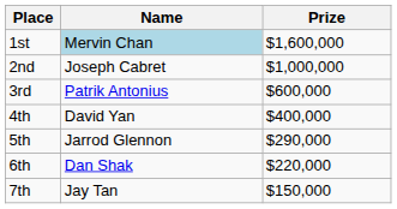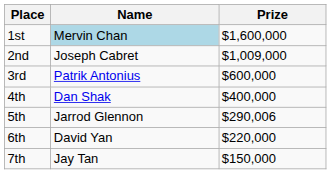2nd | Prize: $1,000,000 -> $1,009,000
4th | Name: David Yan -> Dan Shak
5th | Prize: $290,000 -> $290,006
6th | Name: Dan Shak -> David Yan
